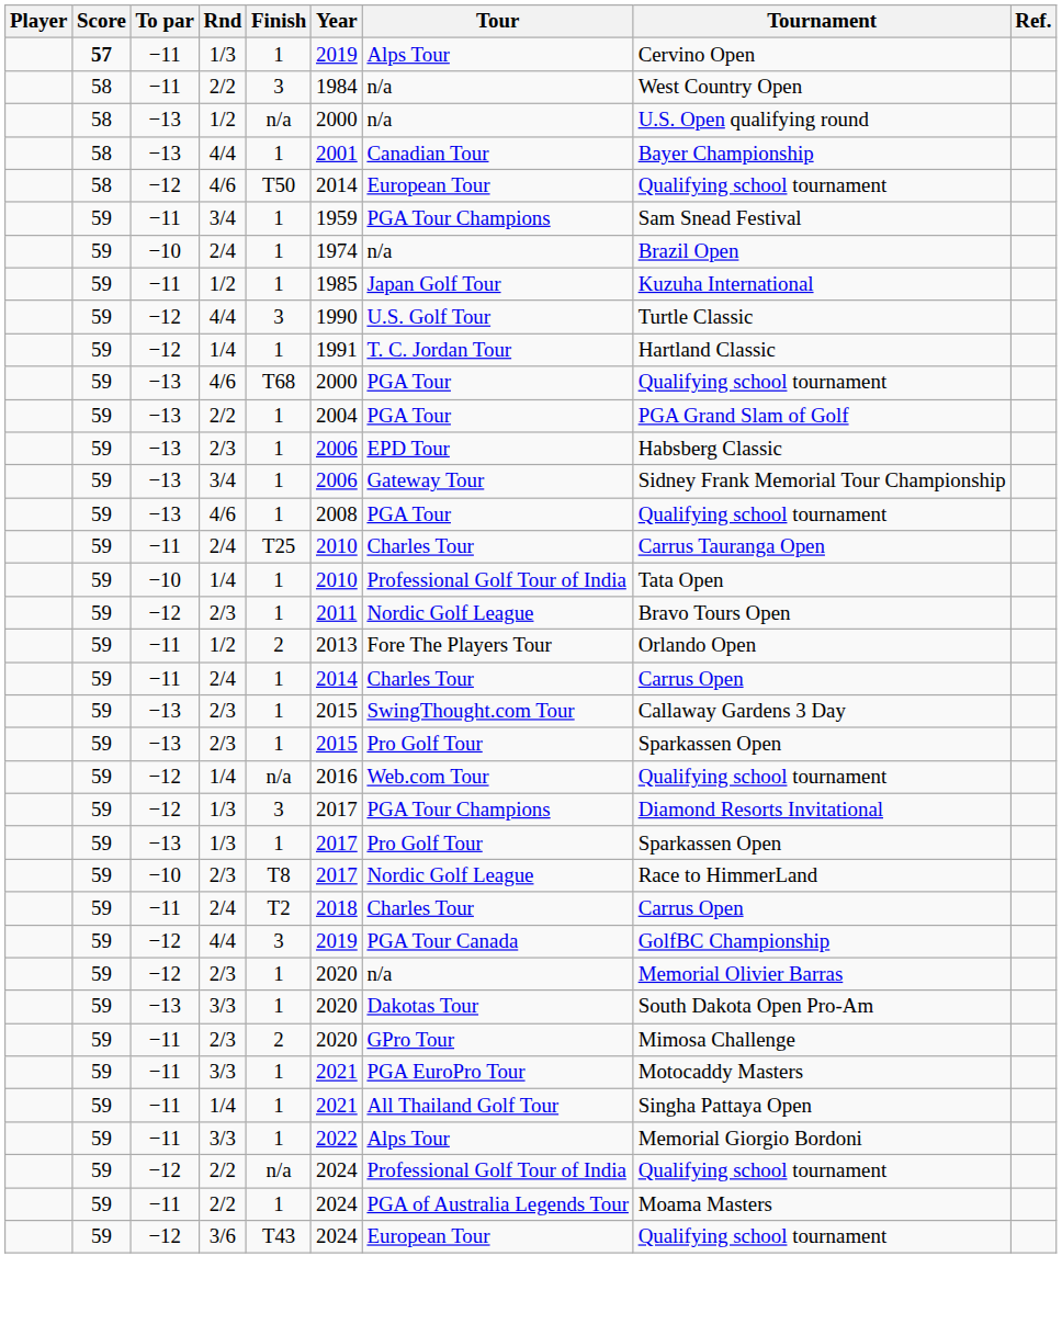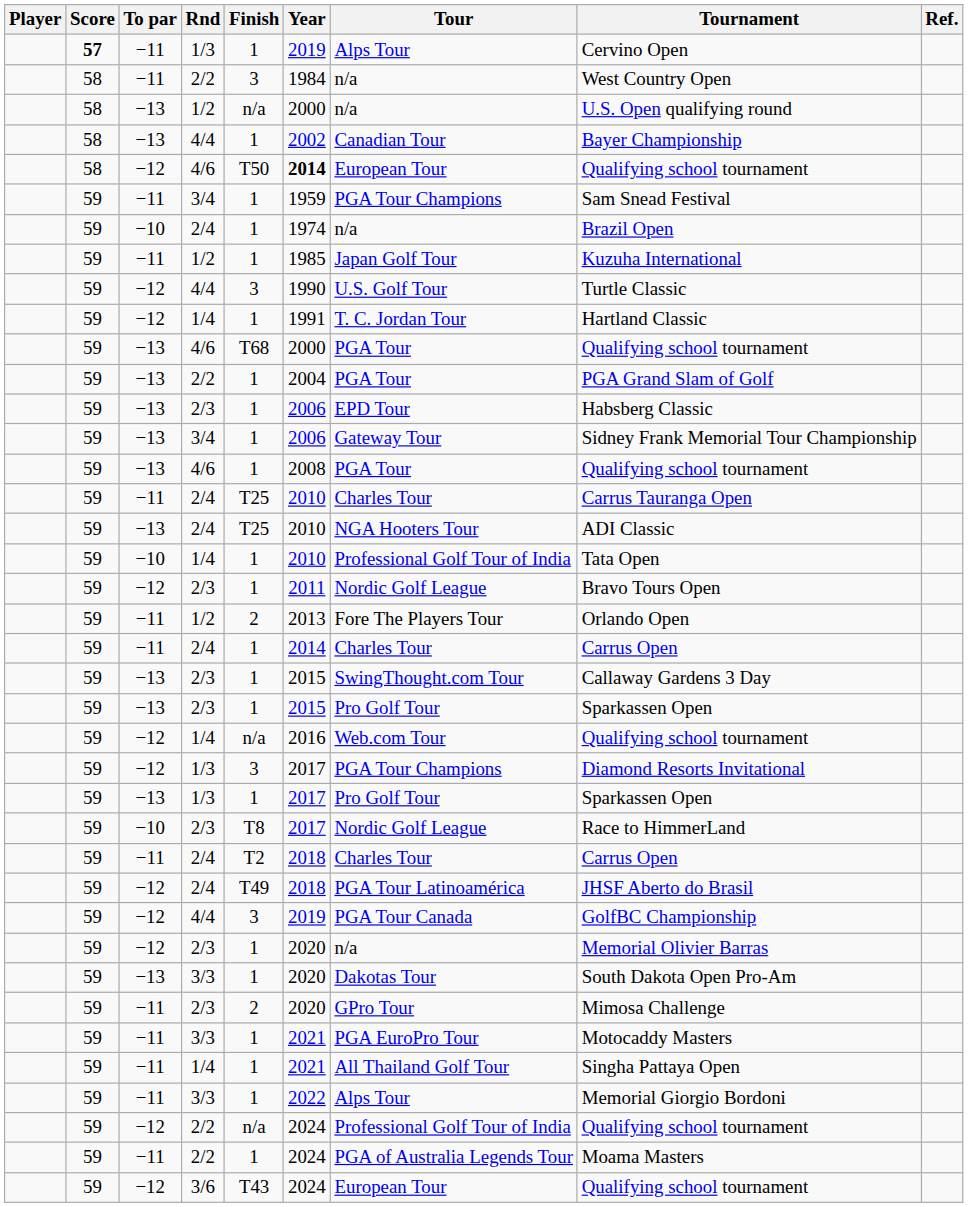−13 / 4/4 | Year: 2001 -> 2002
−12 / 4/6 | Year: normal -> bold
+ row: 59 | −13 | 2/4 | T25 | 2010 | NGA Hooters Tour | ADI Classic
+ row: 59 | −12 | 2/4 | T49 | 2018 | PGA Tour Latinoamérica | JHSF Aberto do Brasil
